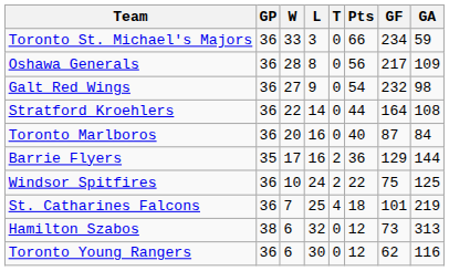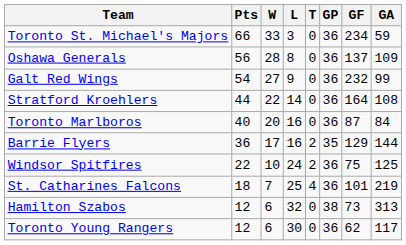columns swapped: GP <-> Pts
Oshawa Generals | GF: 217 -> 137
Galt Red Wings | GA: 98 -> 99
Toronto Young Rangers | GA: 116 -> 117
